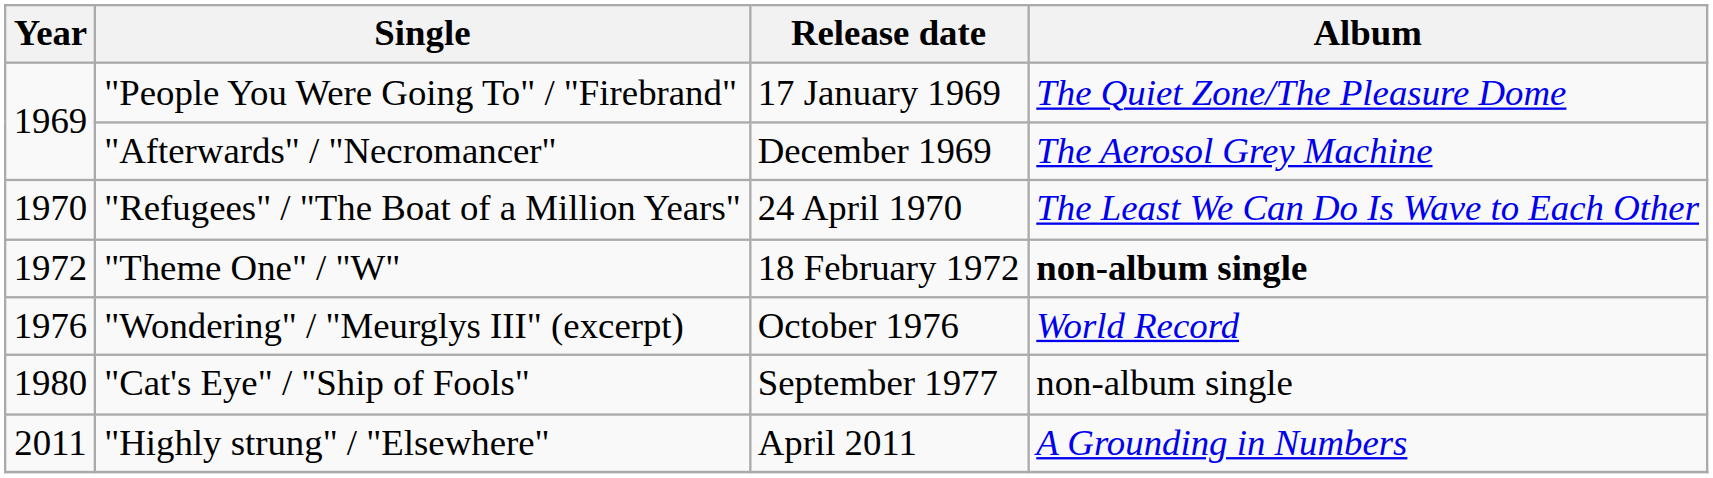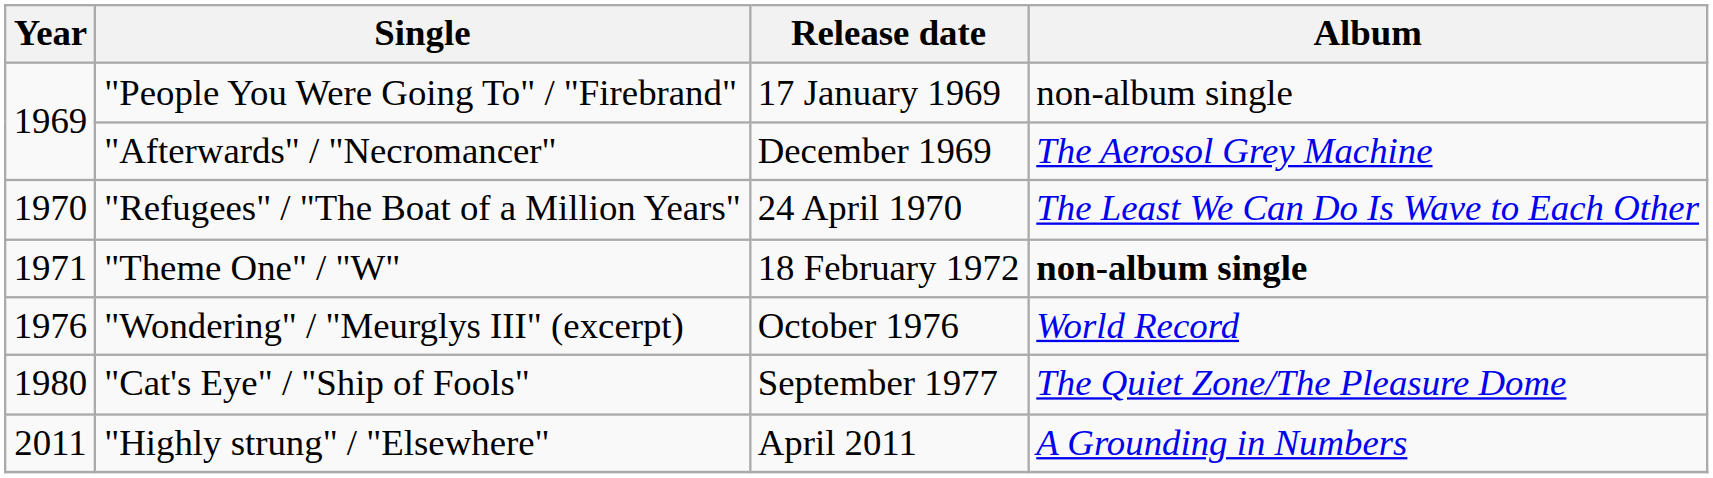"People You Were Going To" / "Firebrand" | Album: The Quiet Zone/The Pleasure Dome -> non-album single
"Theme One" / "W" | Year: 1972 -> 1971
"Cat's Eye" / "Ship of Fools" | Album: non-album single -> The Quiet Zone/The Pleasure Dome
